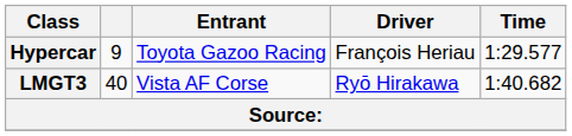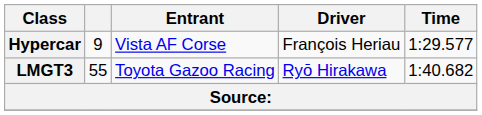Hypercar | Entrant: Toyota Gazoo Racing -> Vista AF Corse
LMGT3 | column 2: 40 -> 55
LMGT3 | Entrant: Vista AF Corse -> Toyota Gazoo Racing
